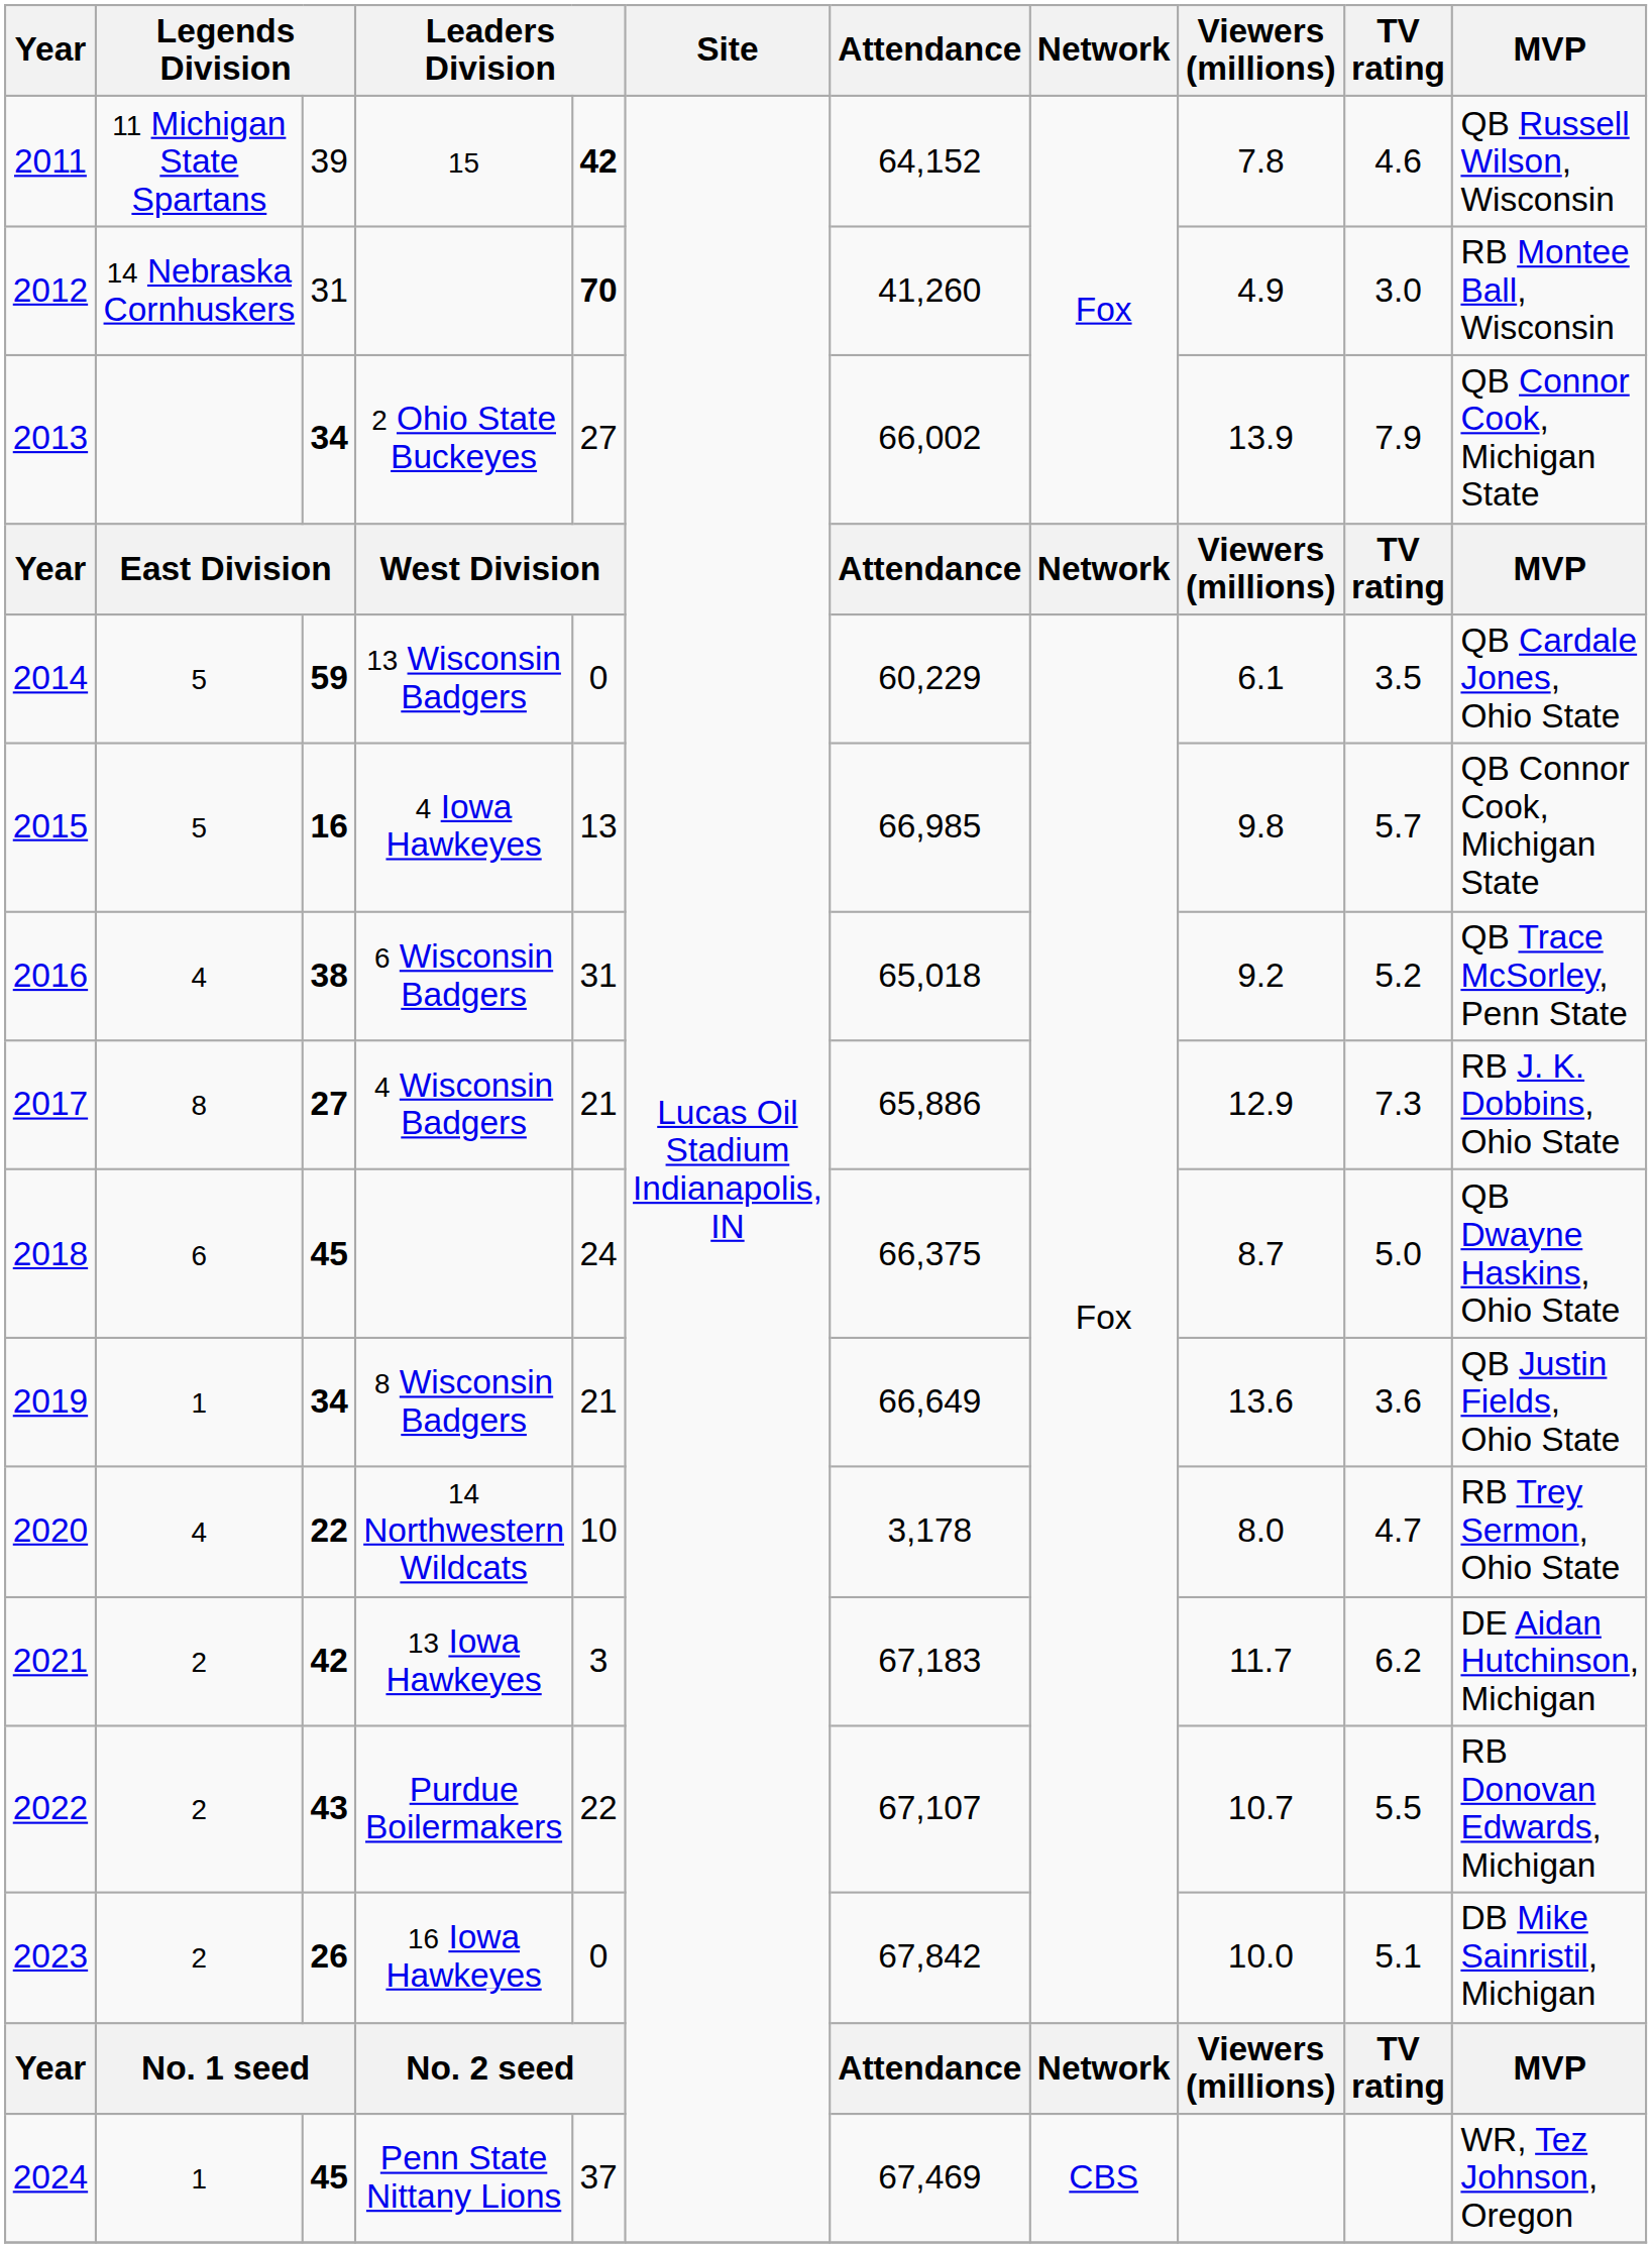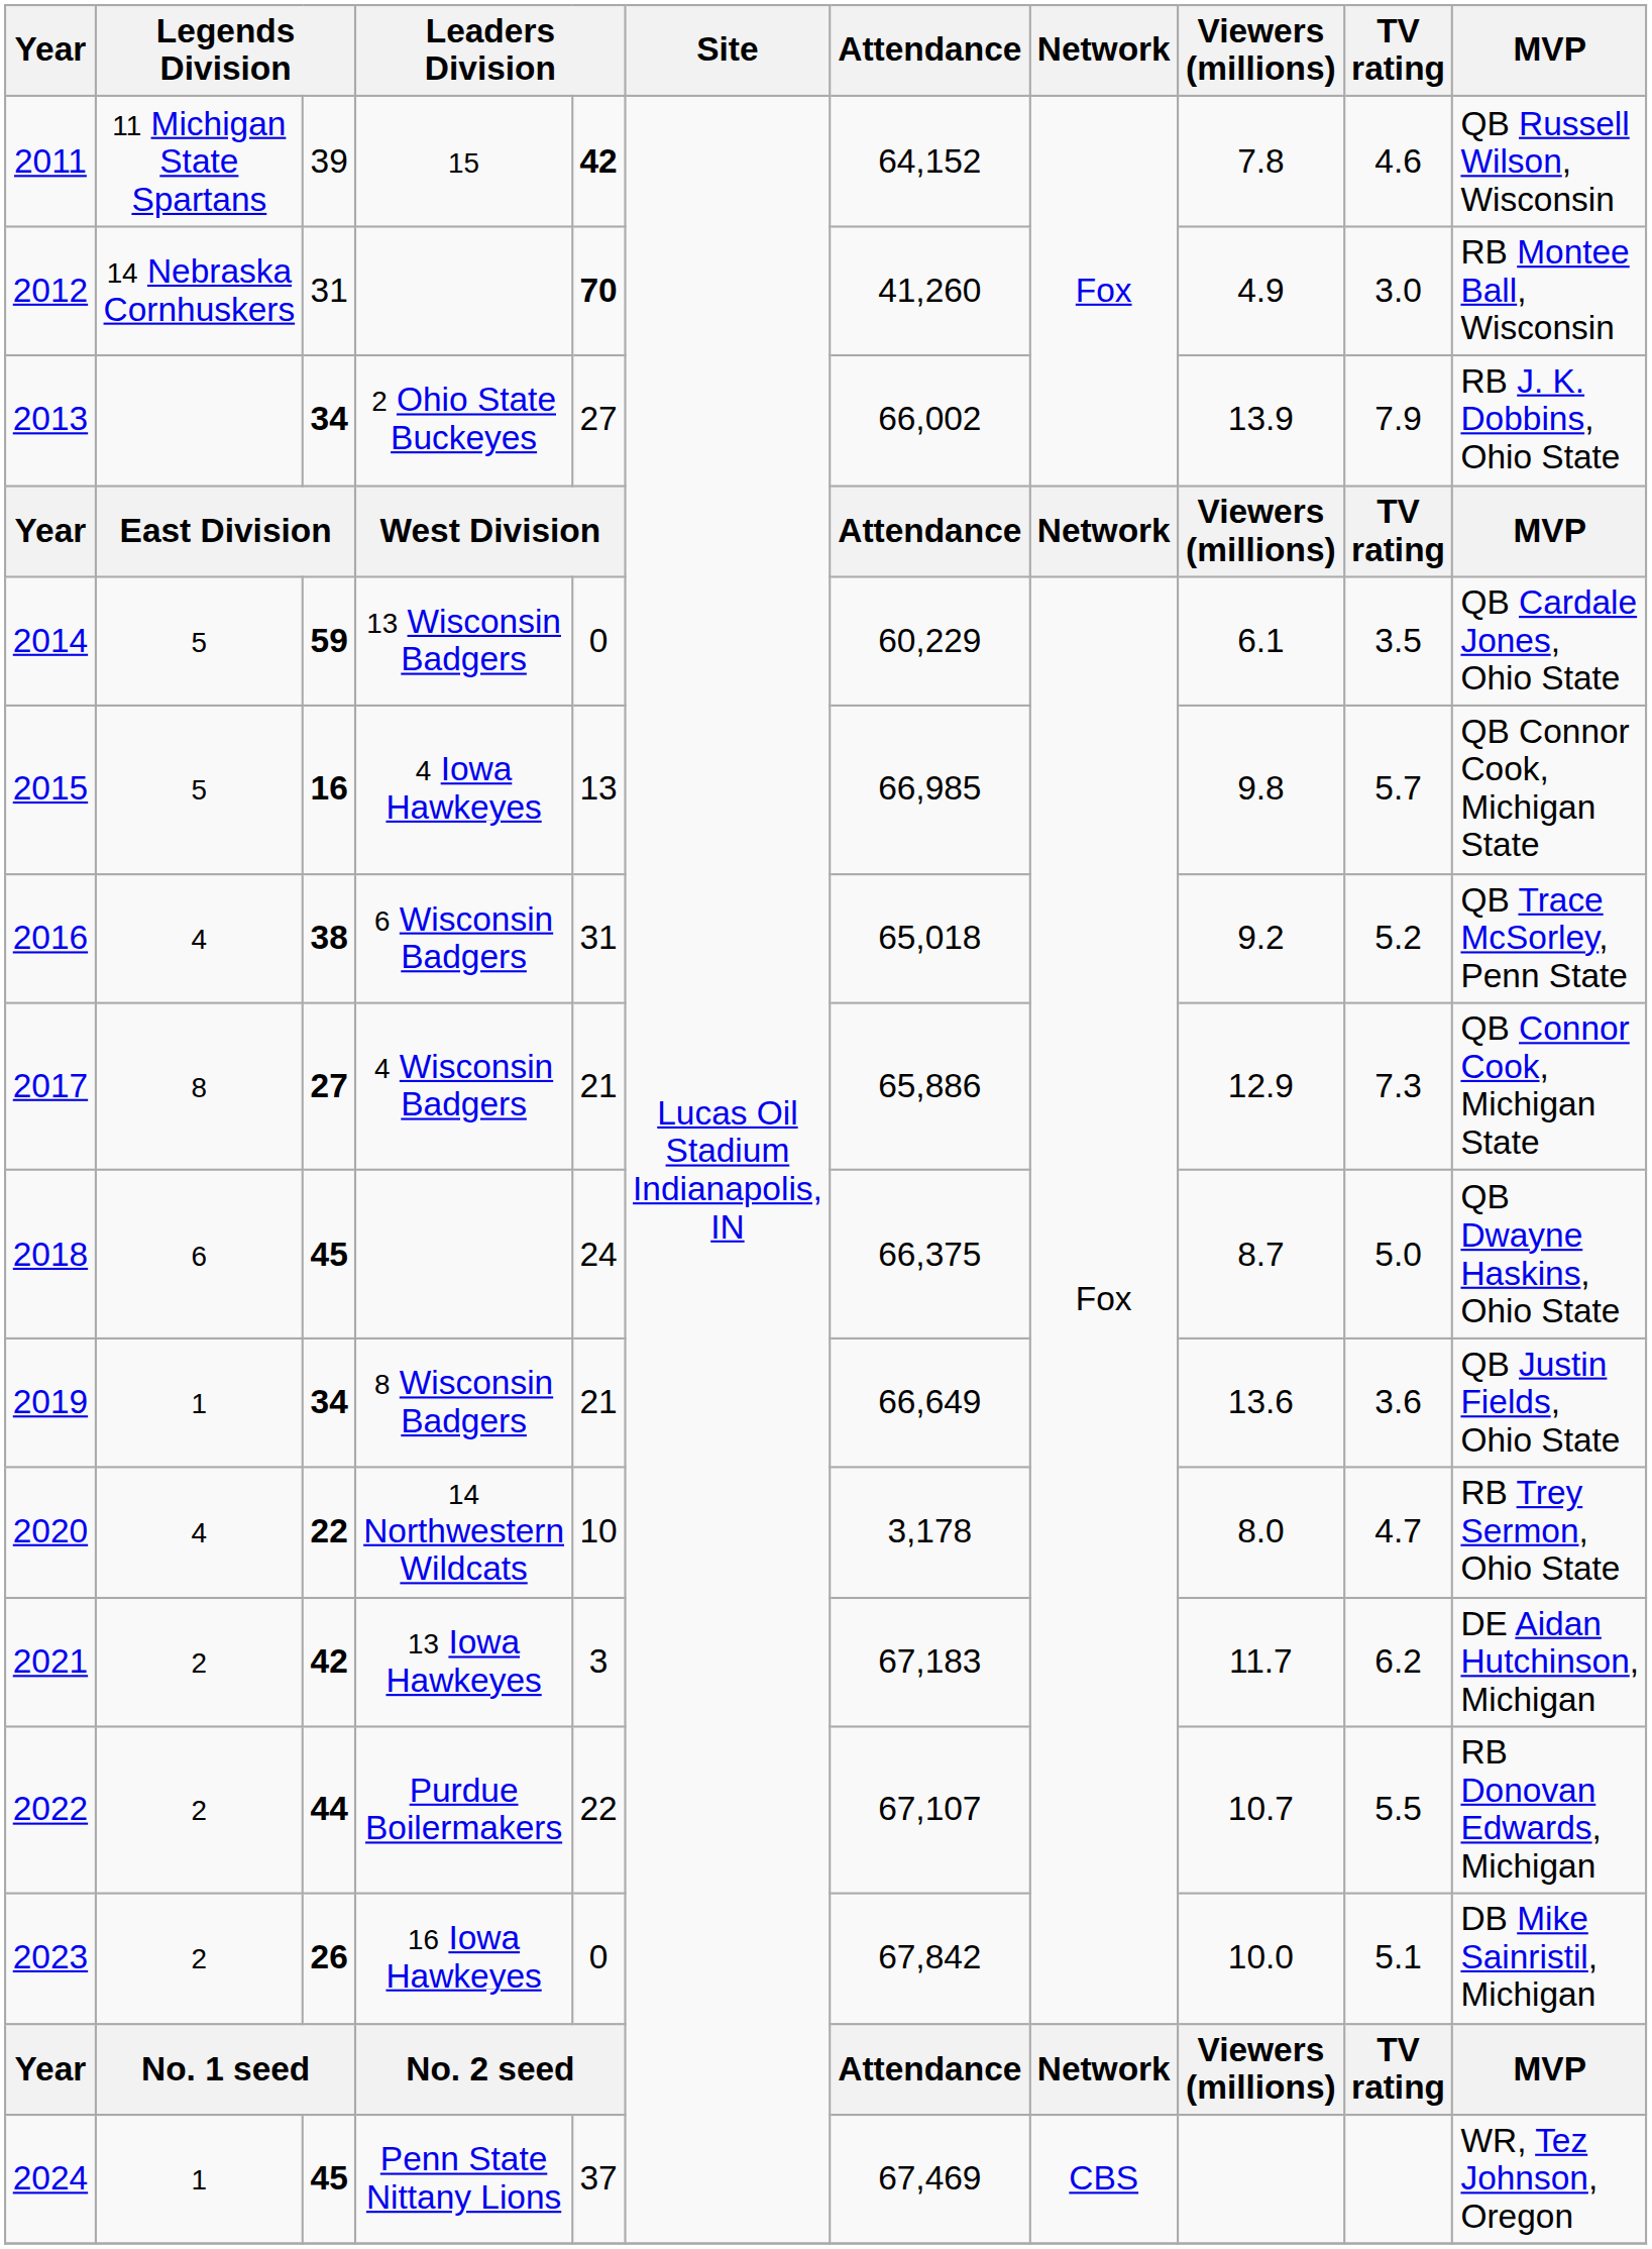2 Ohio State Buckeyes | MVP: QB Connor Cook, Michigan State -> RB J. K. Dobbins, Ohio State
4 Wisconsin Badgers | MVP: RB J. K. Dobbins, Ohio State -> QB Connor Cook, Michigan State
Purdue Boilermakers | column 3: 43 -> 44
